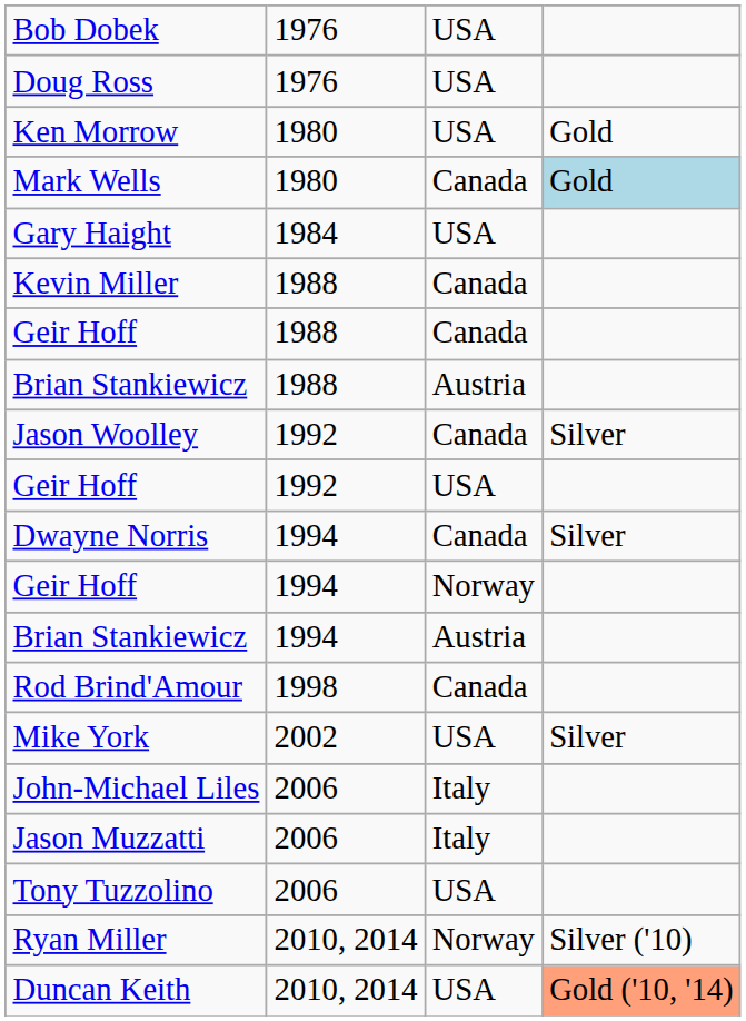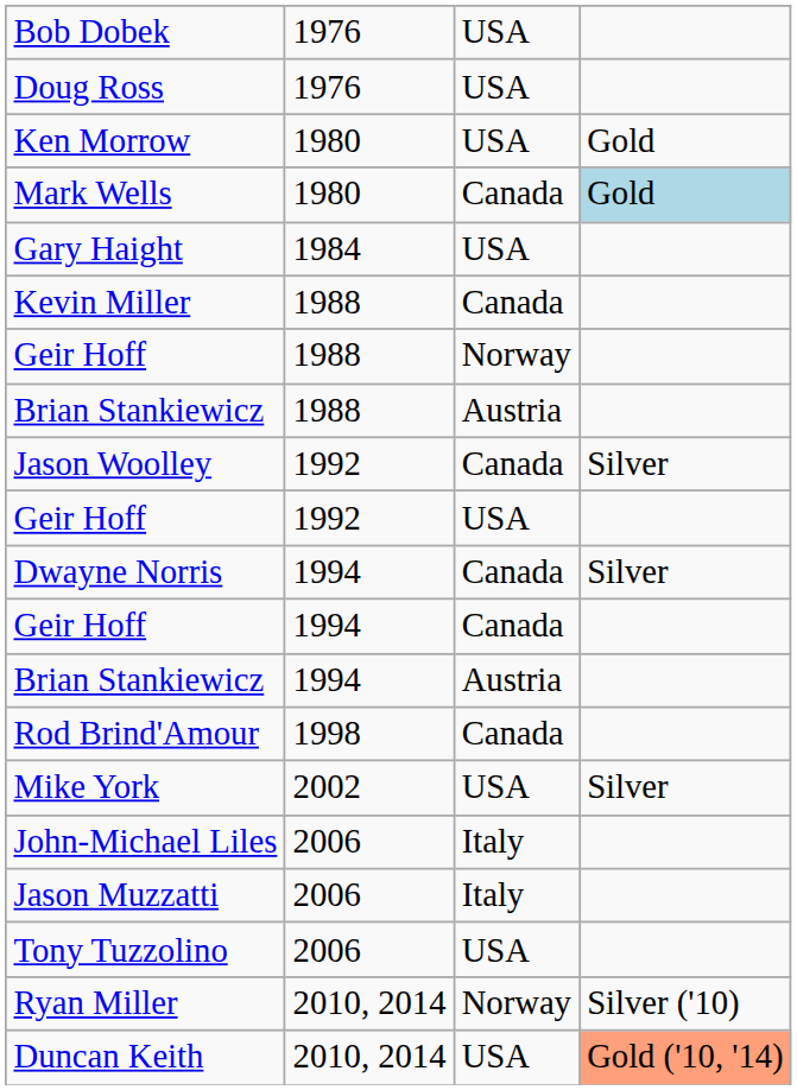Geir Hoff / 1988 | column 3: Canada -> Norway
Geir Hoff / 1994 | column 3: Norway -> Canada
